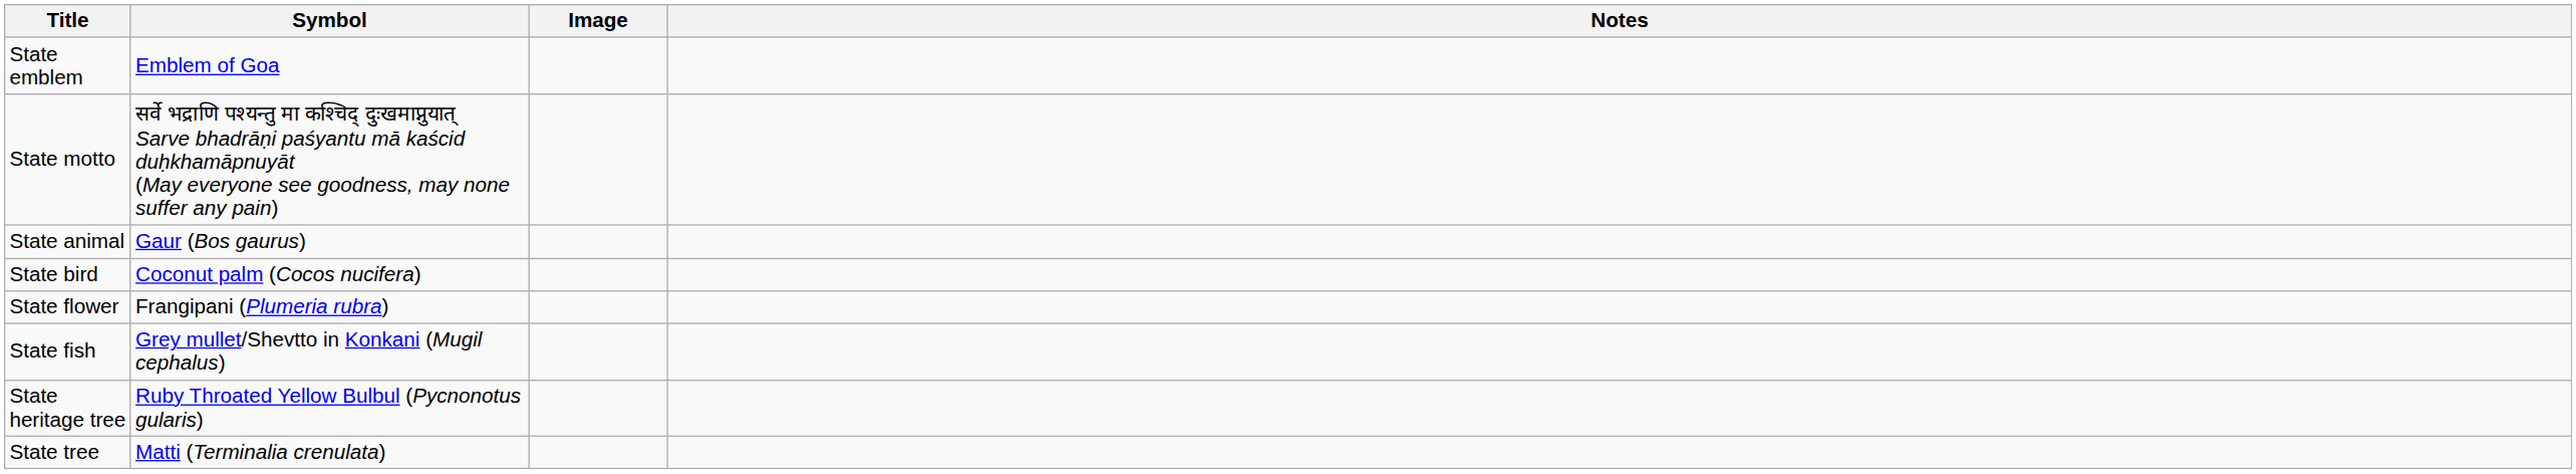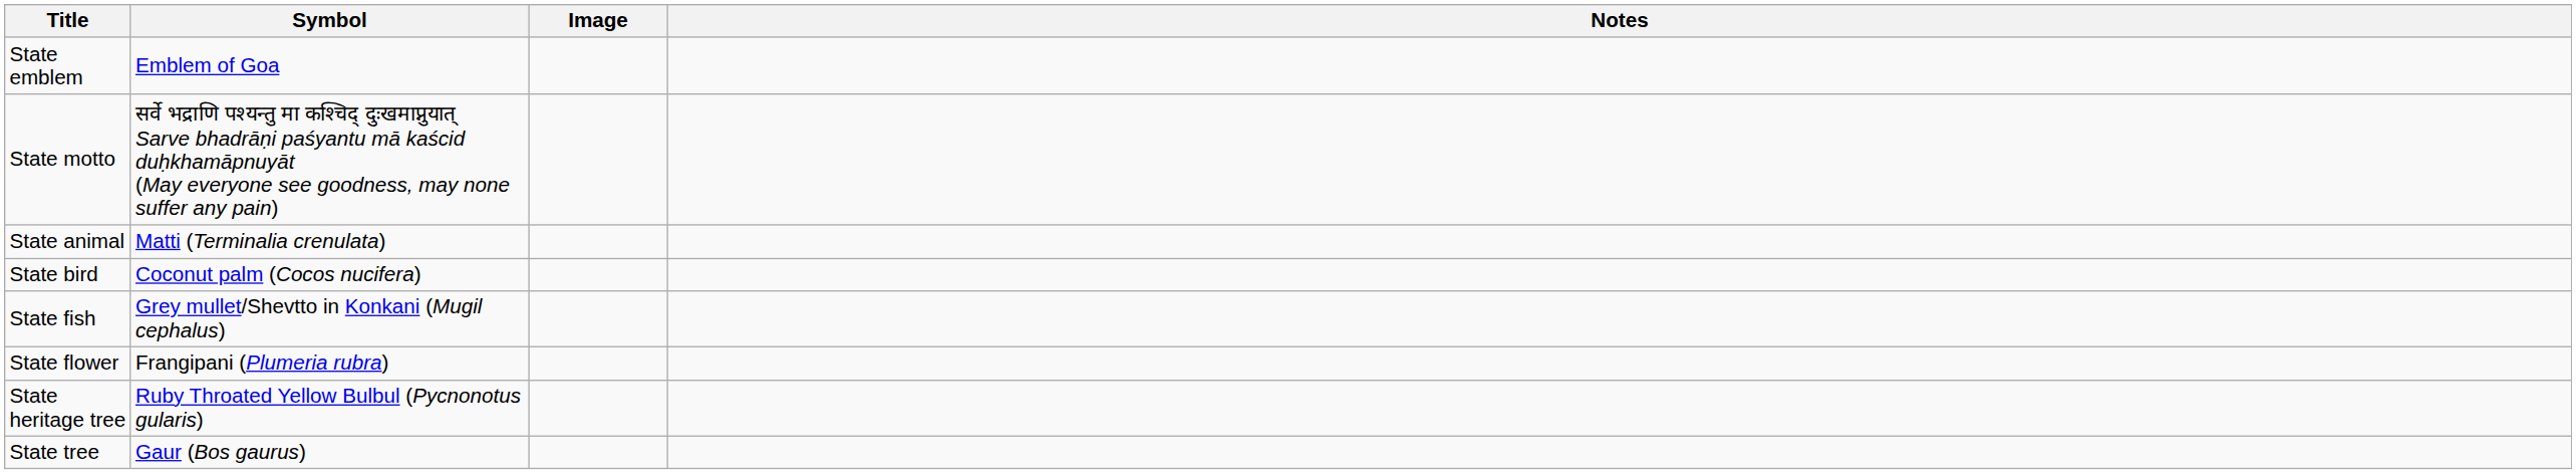State animal | Symbol: Gaur (Bos gaurus) -> Matti (Terminalia crenulata)
rows swapped: State fish <-> State flower
State tree | Symbol: Matti (Terminalia crenulata) -> Gaur (Bos gaurus)
